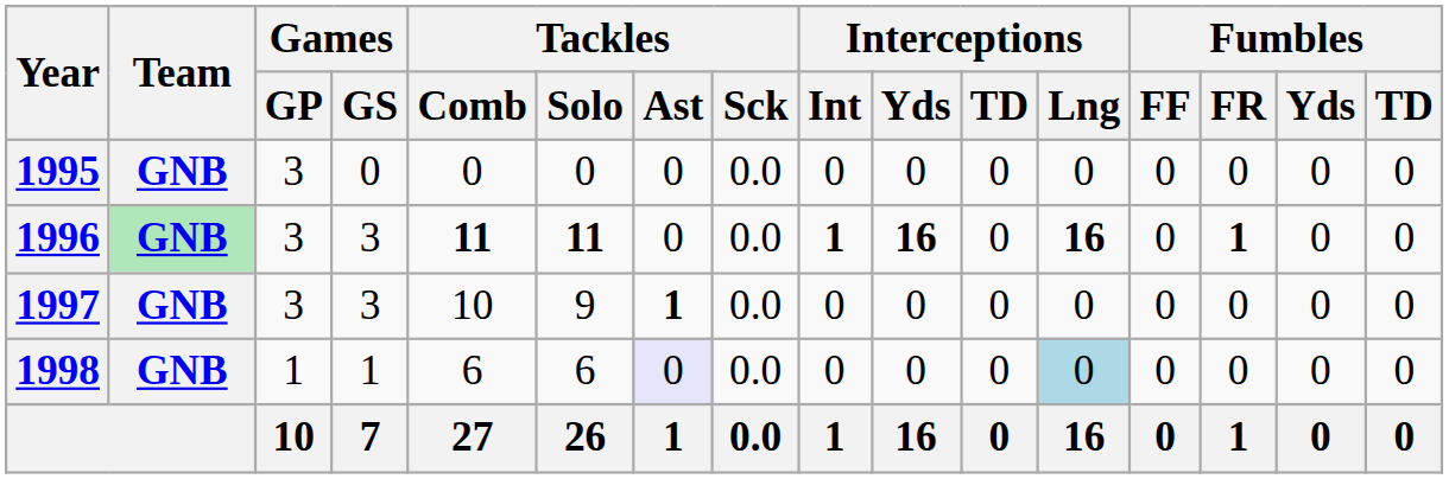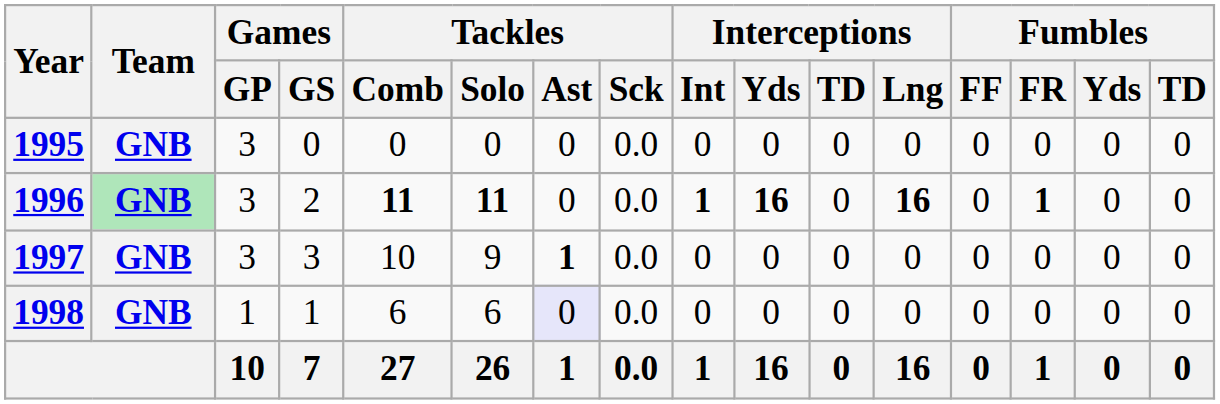1996 | Games / GS: 3 -> 2
1998 | Interceptions / Lng: lightblue background -> no background
